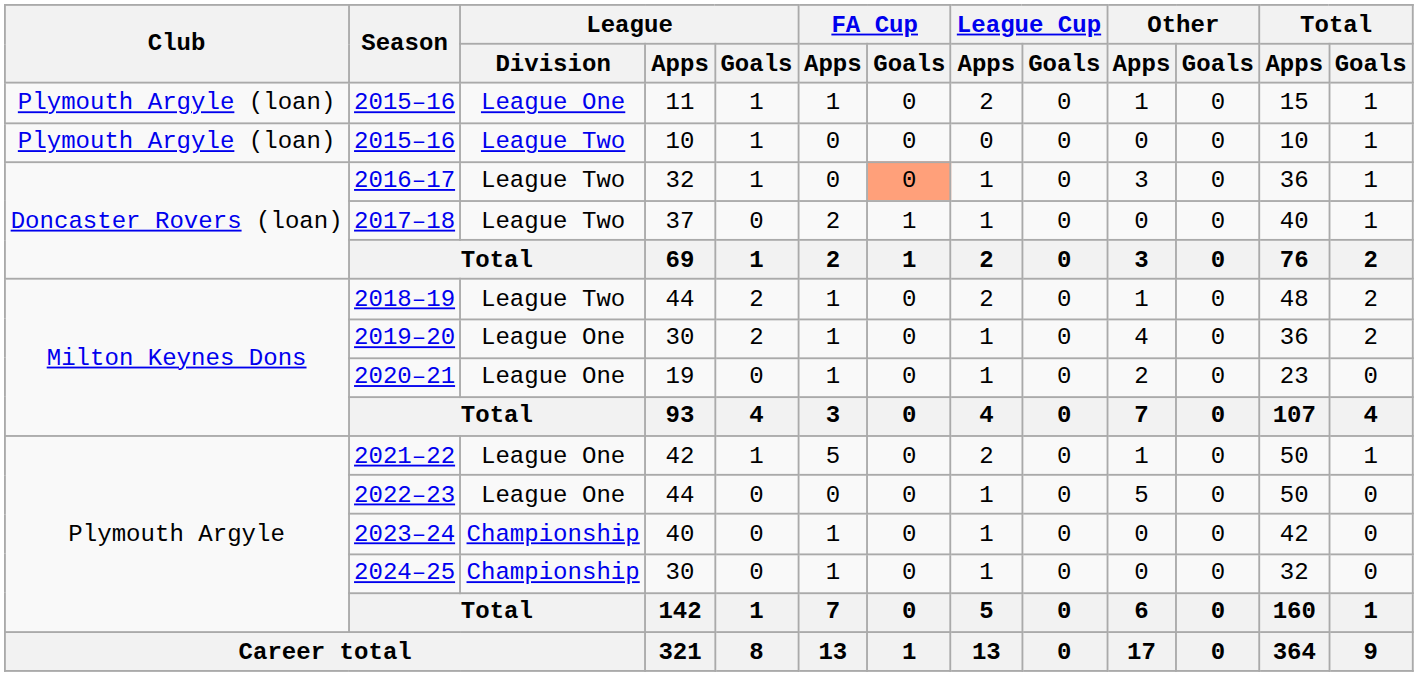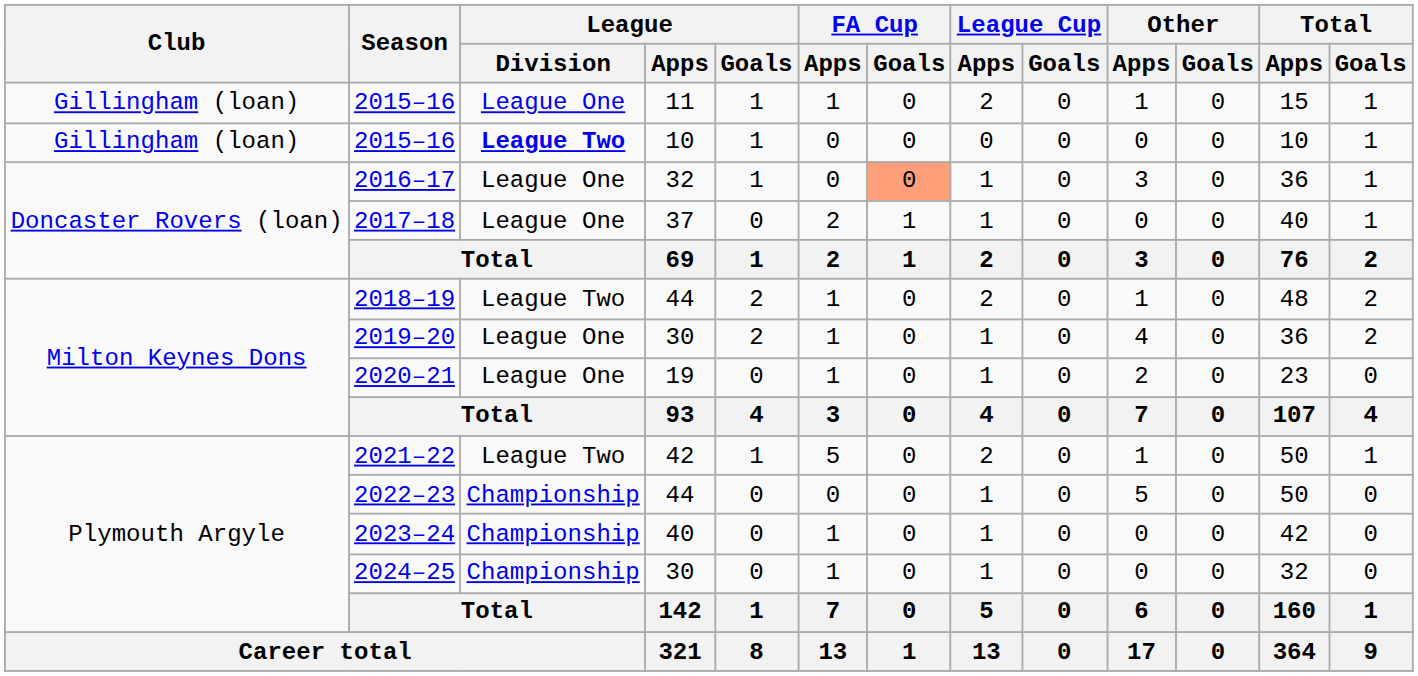2015–16 / 11 | Club: Plymouth Argyle (loan) -> Gillingham (loan)
2015–16 / 10 | Club: Plymouth Argyle (loan) -> Gillingham (loan)
2015–16 / 10 | League / Division: normal -> bold
2016–17 | League / Division: League Two -> League One
2017–18 | League / Division: League Two -> League One
2021–22 | League / Division: League One -> League Two
2022–23 | League / Division: League One -> Championship
